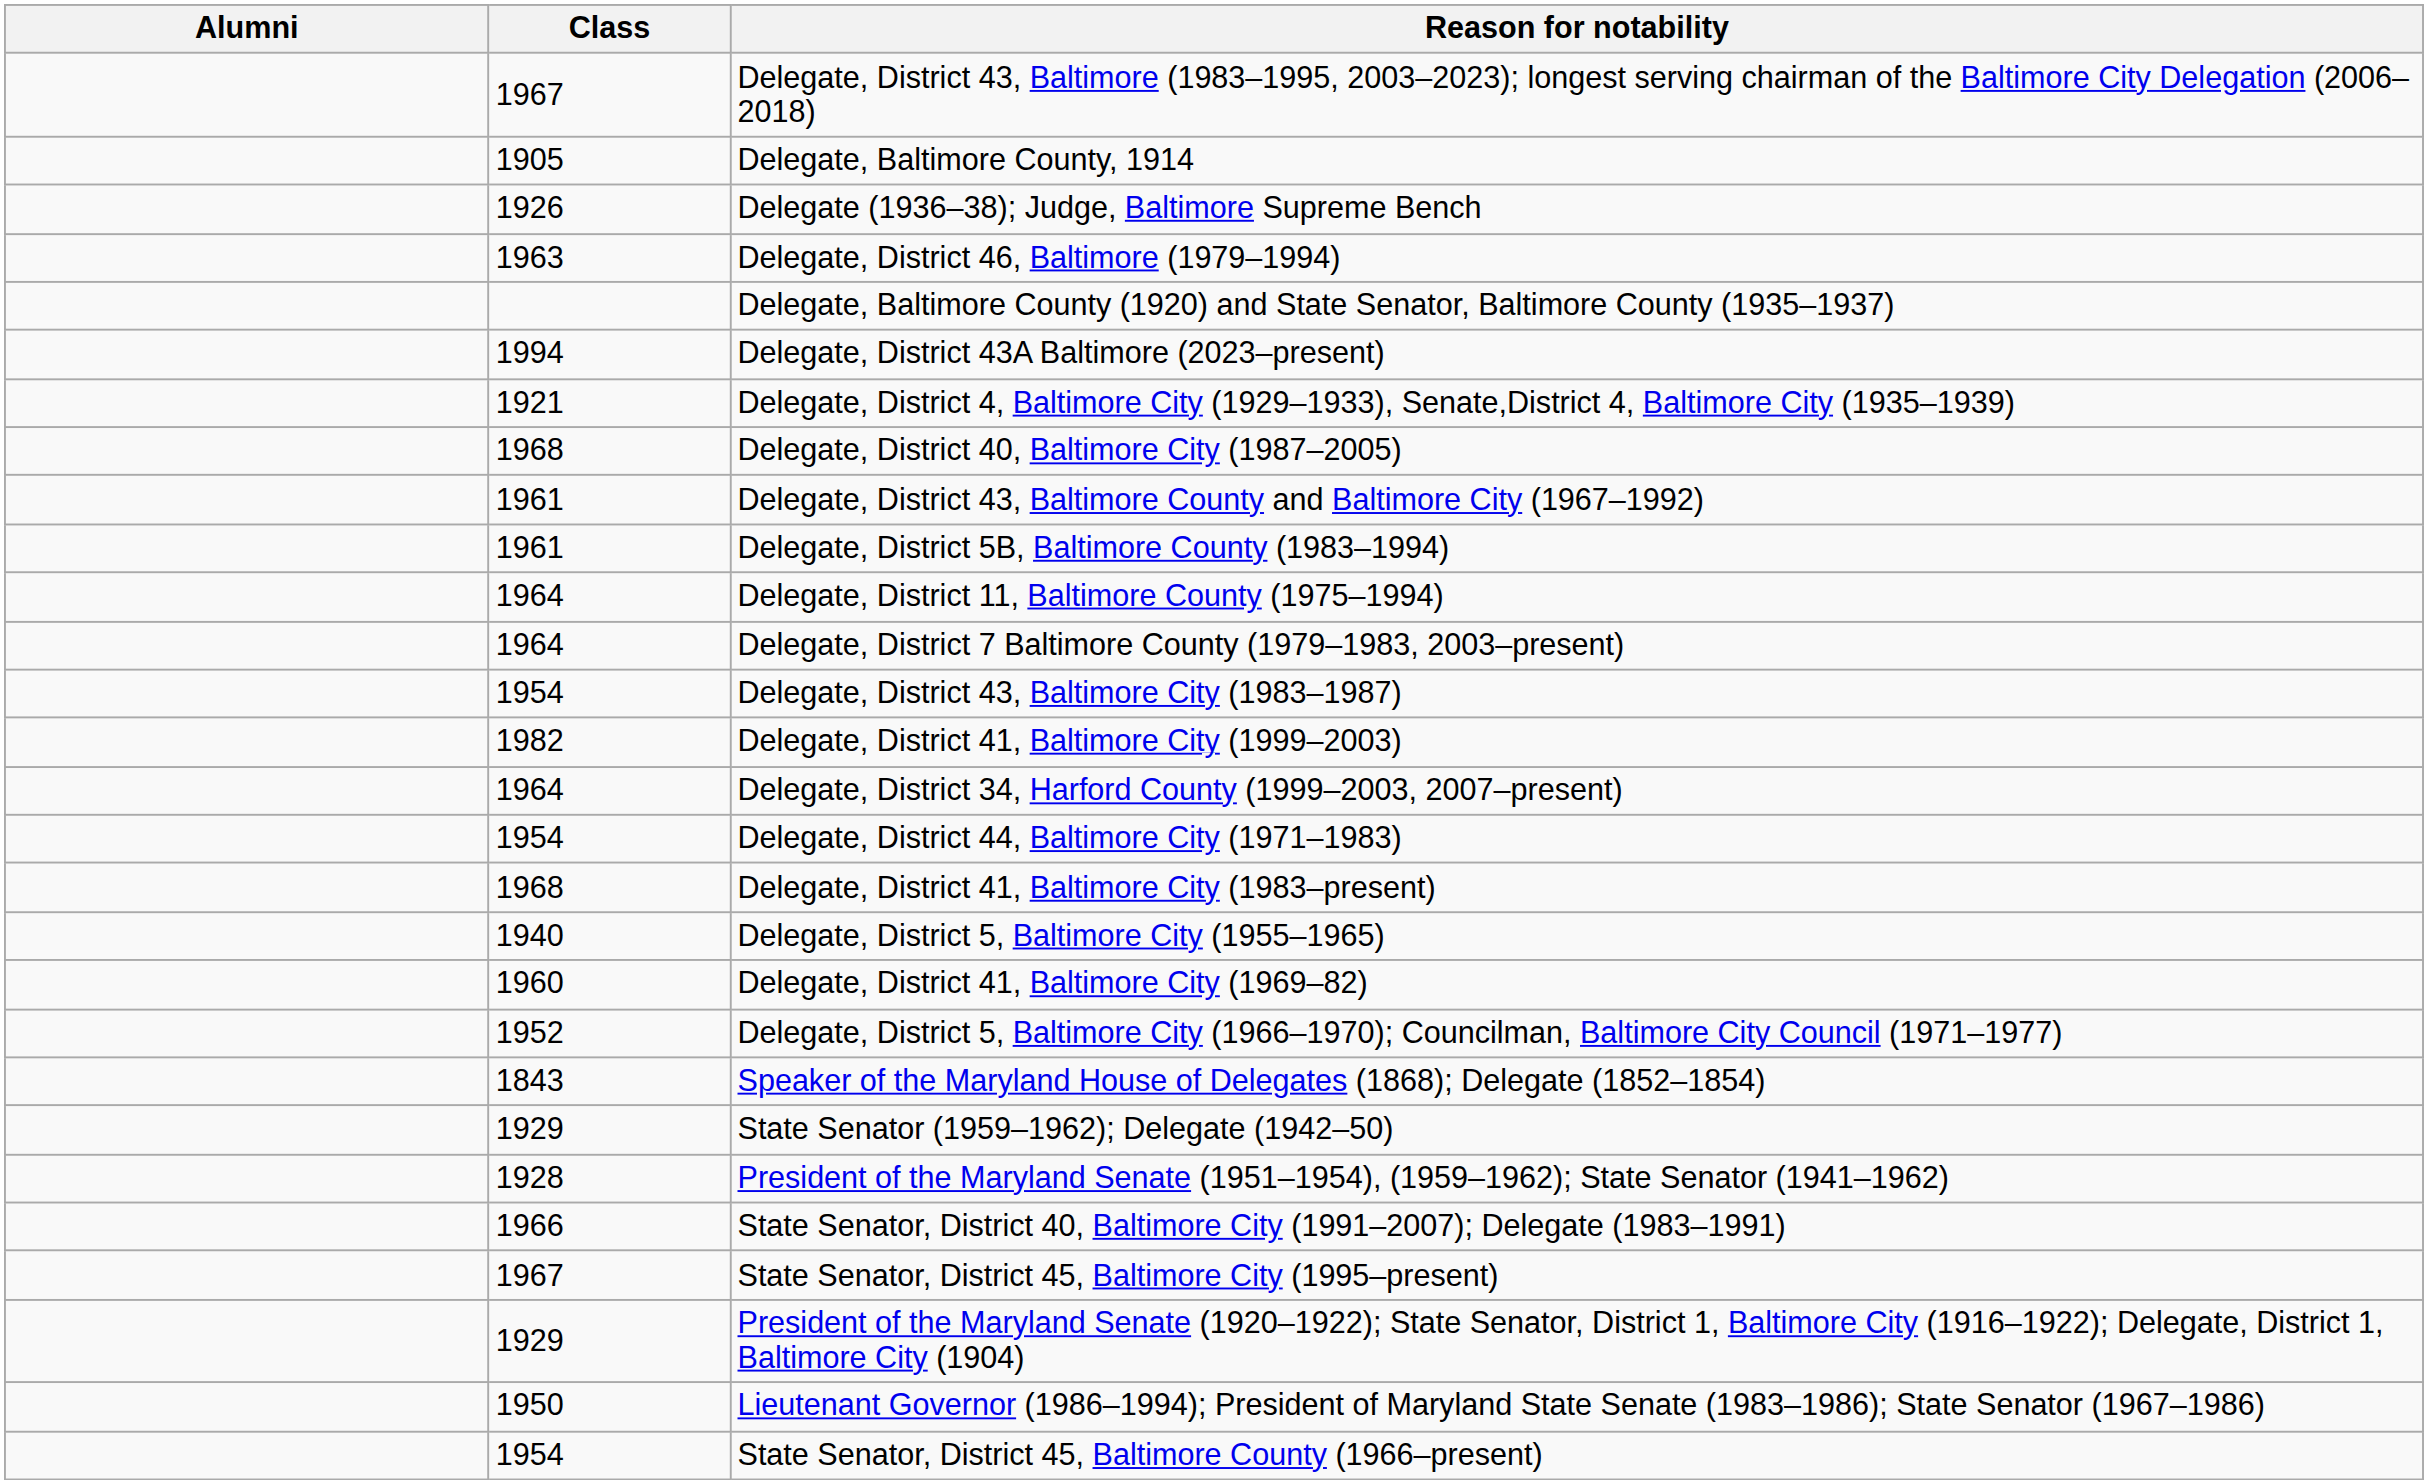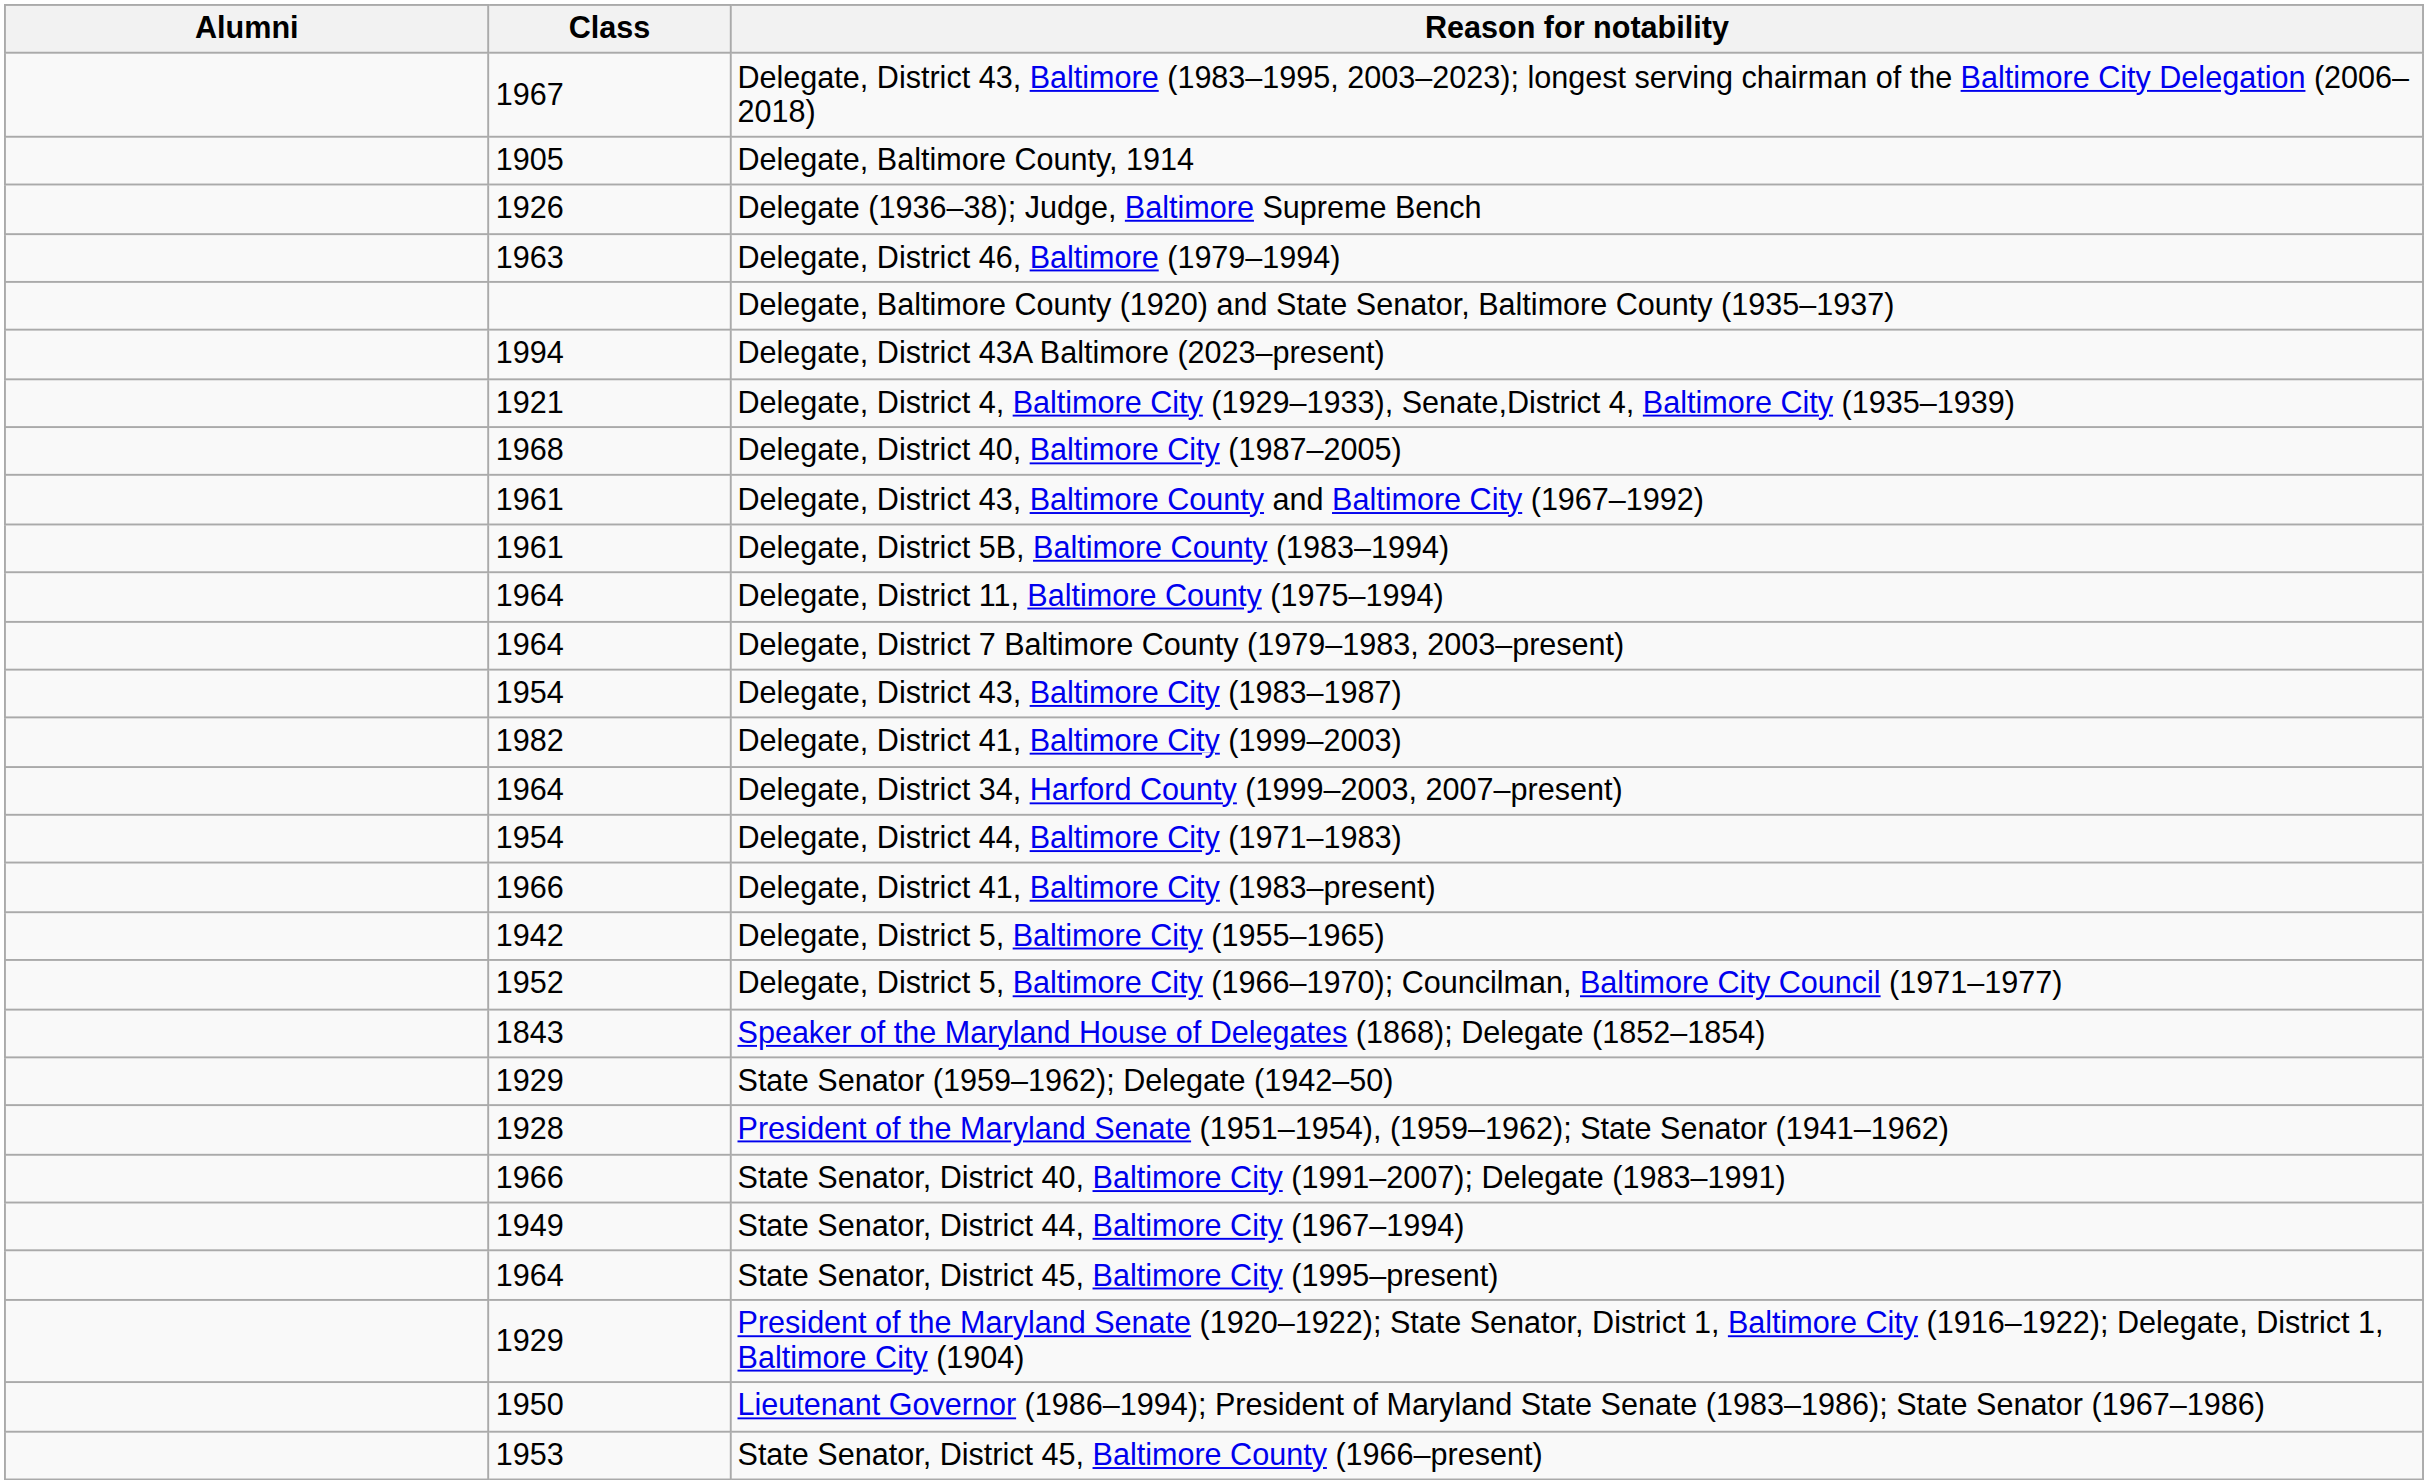Delegate, District 41, Baltimore City (1983–present) | Class: 1968 -> 1966
Delegate, District 5, Baltimore City (1955–1965) | Class: 1940 -> 1942
- row: 1960 | Delegate, District 41, Baltimore City (1969–82)
+ row: 1949 | State Senator, District 44, Baltimore City (1967–1994)
State Senator, District 45, Baltimore City (1995–present) | Class: 1967 -> 1964
State Senator, District 45, Baltimore County (1966–present) | Class: 1954 -> 1953
